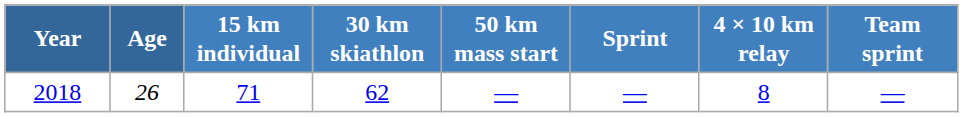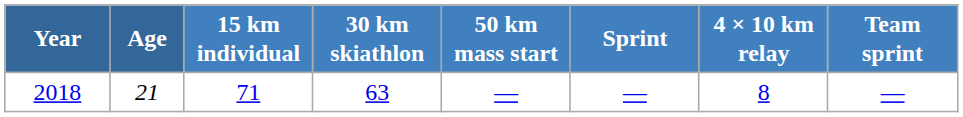2018 | Age: 26 -> 21
2018 | 30 km skiathlon: 62 -> 63
